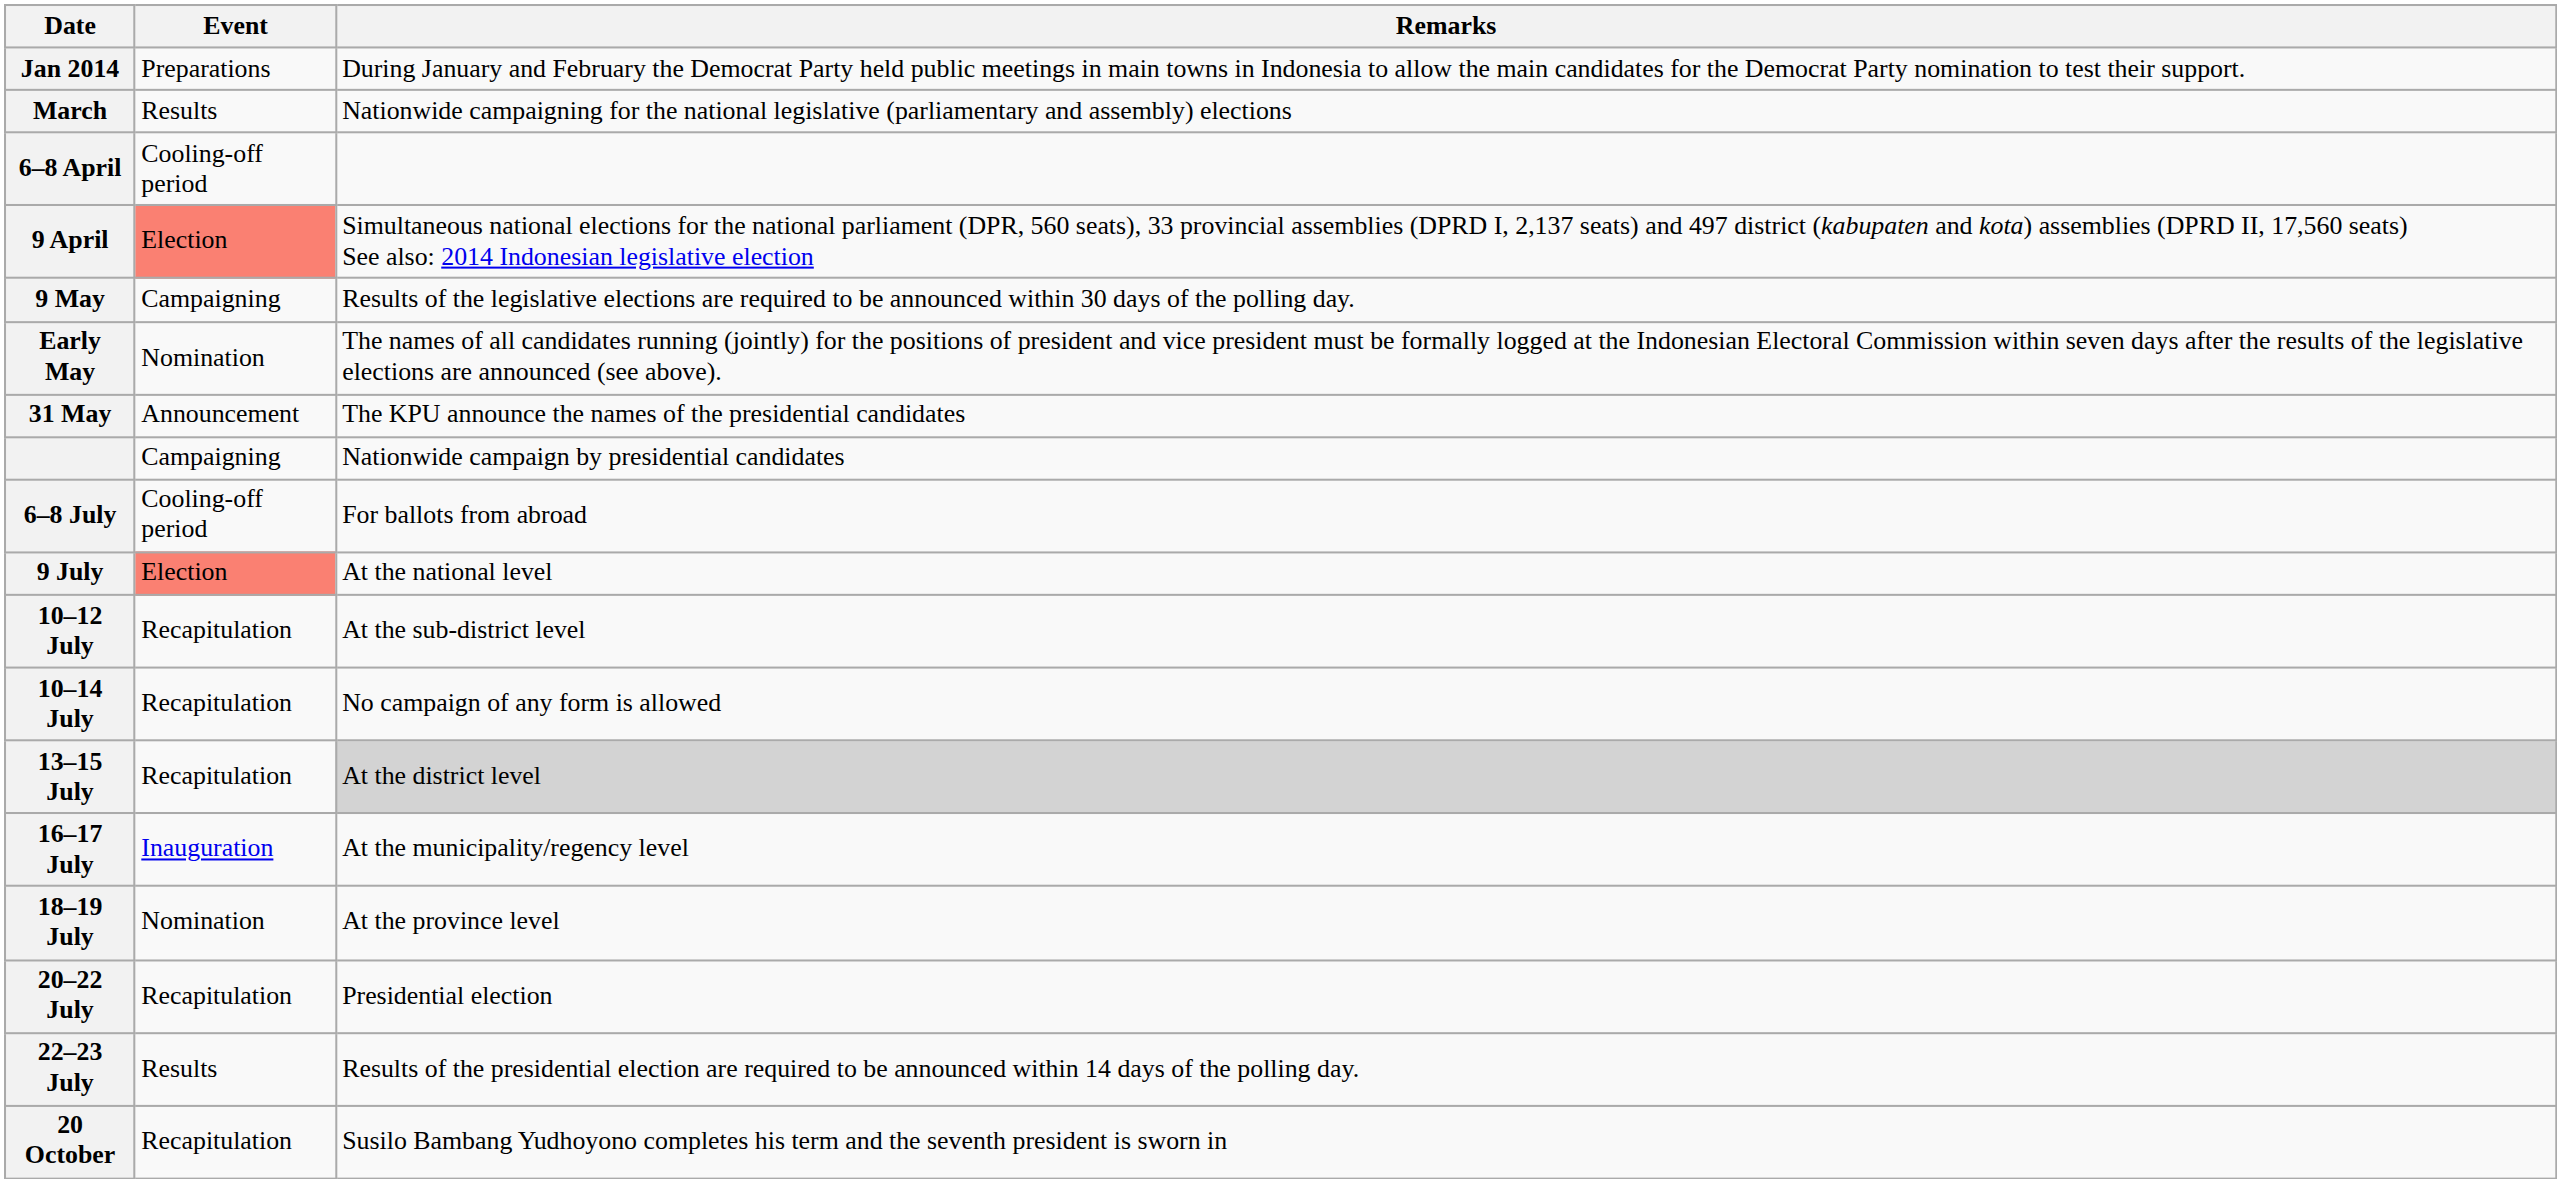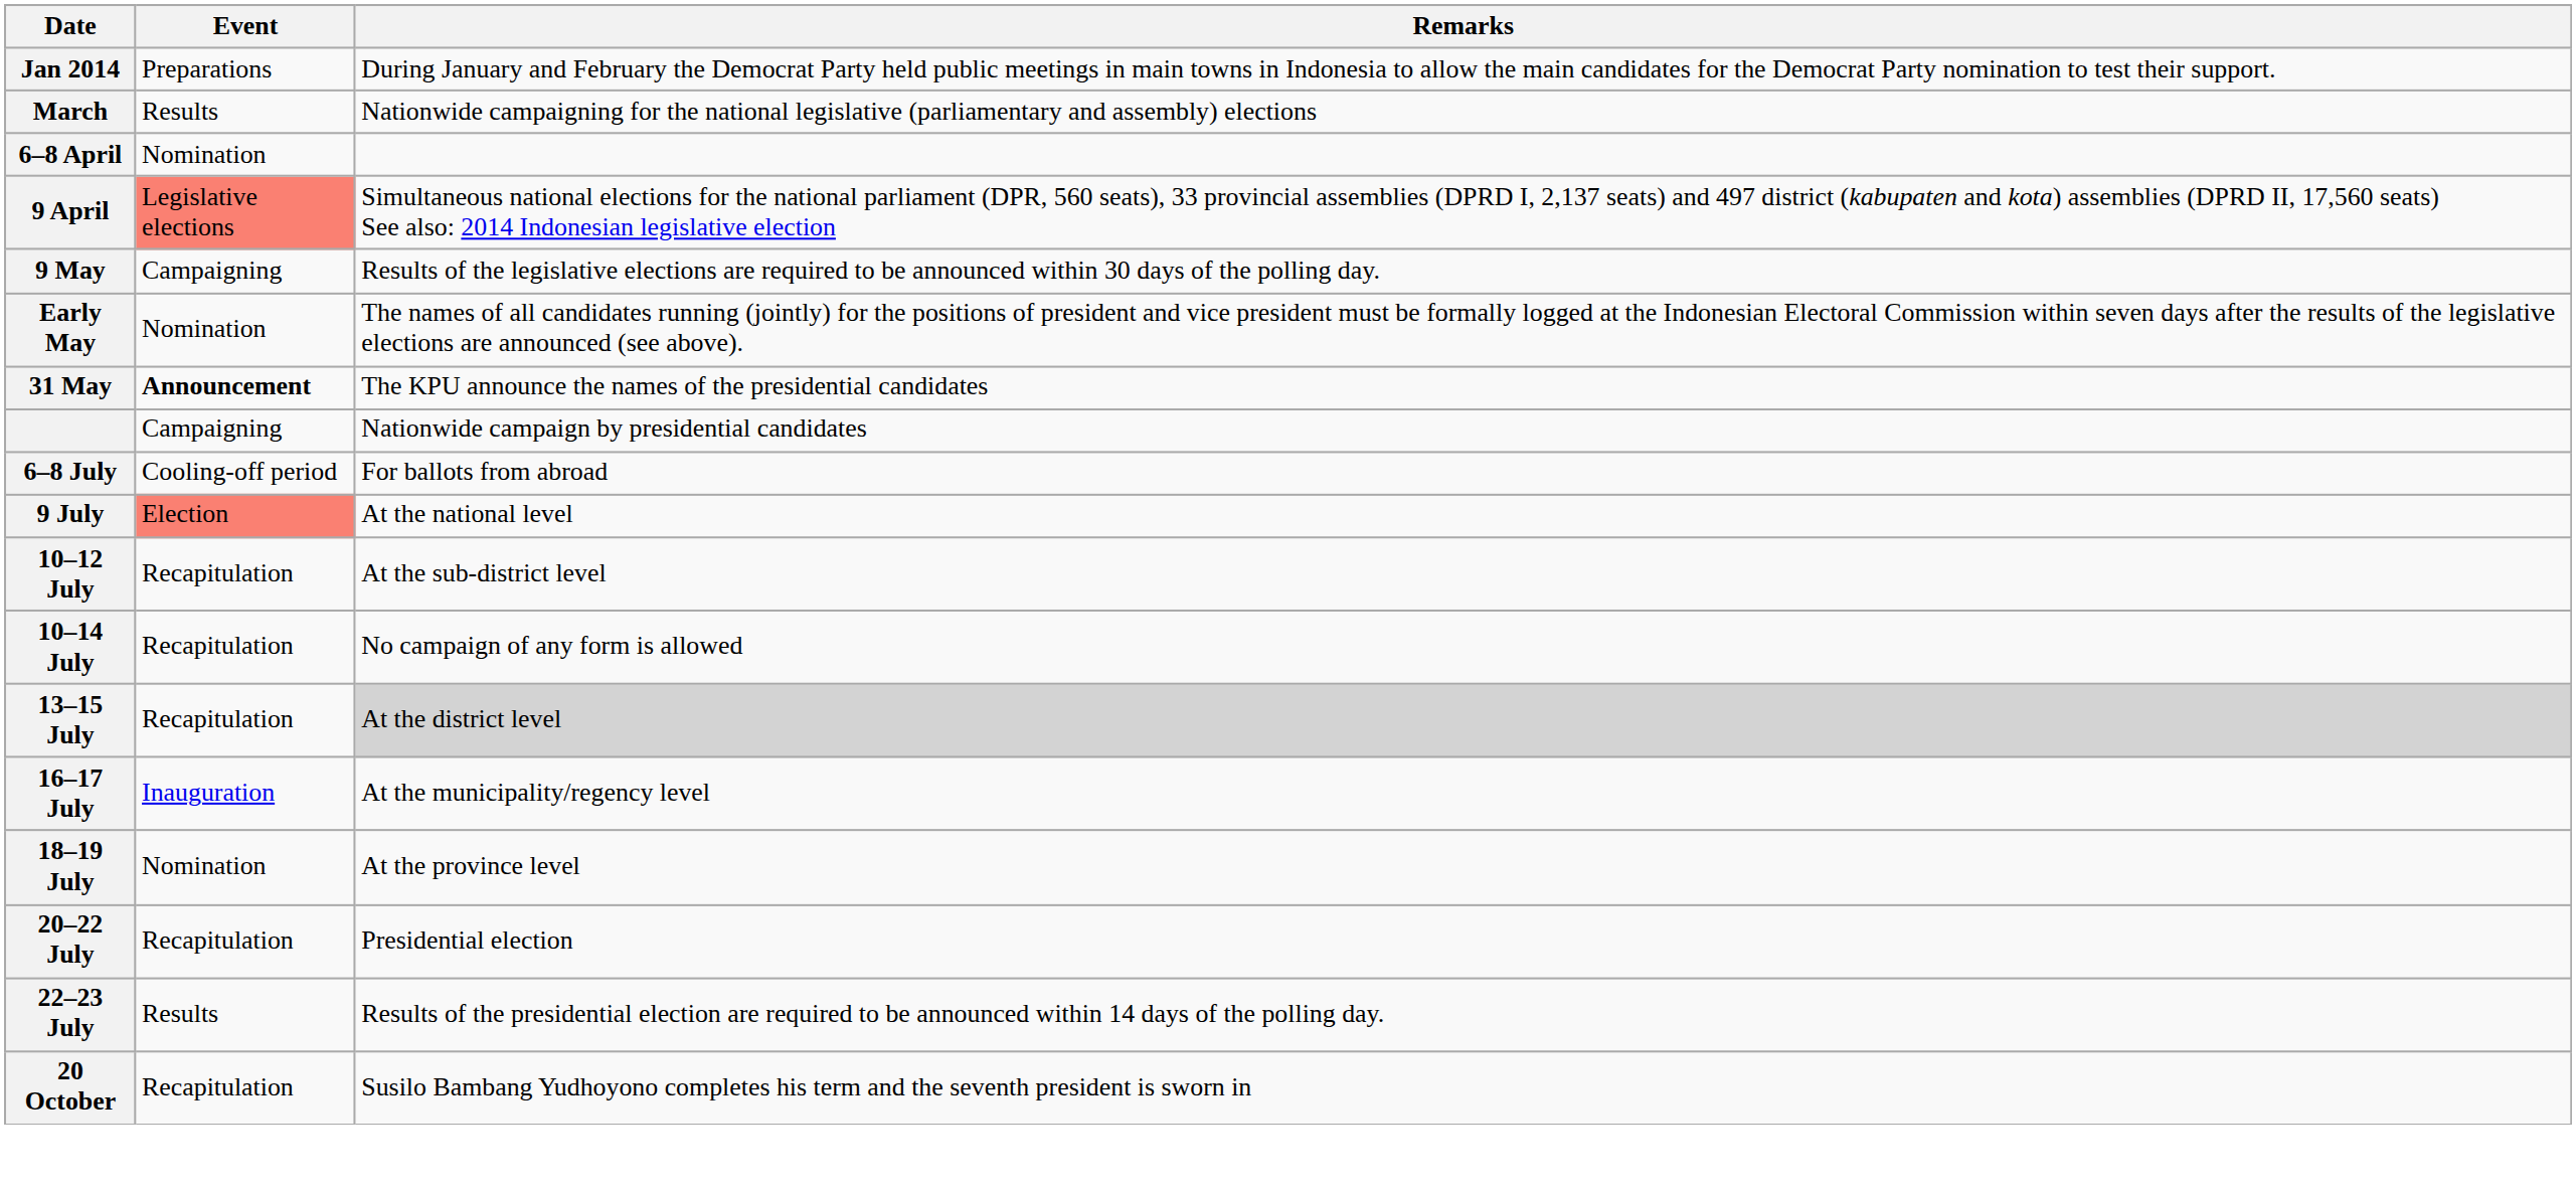6–8 April | Event: Cooling-off period -> Nomination
9 April | Event: Election -> Legislative elections
31 May | Event: normal -> bold
